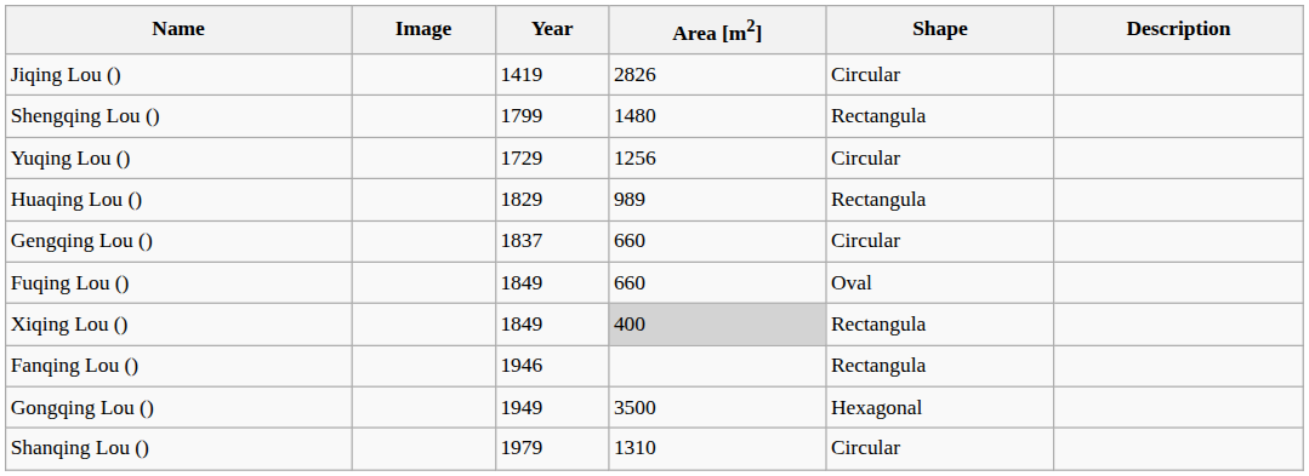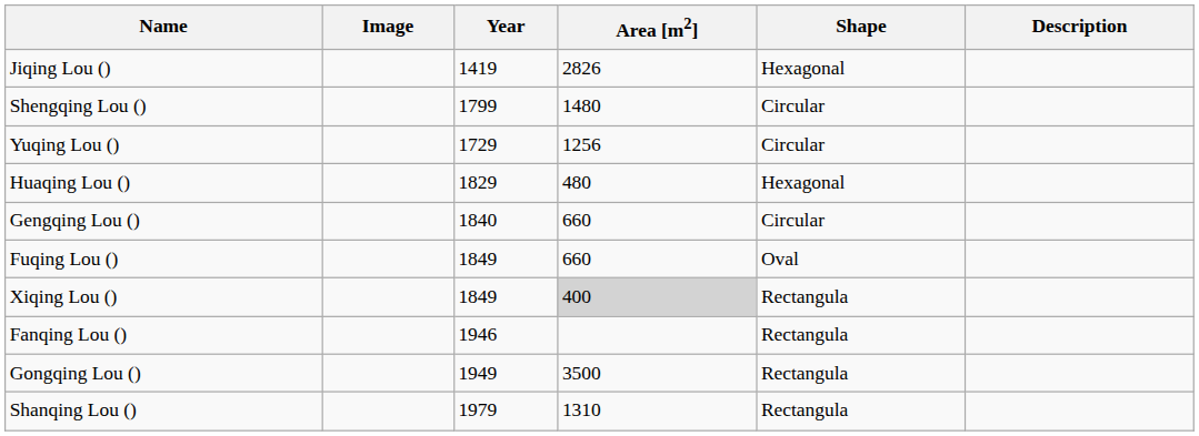Jiqing Lou () | Shape: Circular -> Hexagonal
Shengqing Lou () | Shape: Rectangula -> Circular
Huaqing Lou () | Area [m2]: 989 -> 480
Huaqing Lou () | Shape: Rectangula -> Hexagonal
Gengqing Lou () | Year: 1837 -> 1840
Gongqing Lou () | Shape: Hexagonal -> Rectangula
Shanqing Lou () | Shape: Circular -> Rectangula
